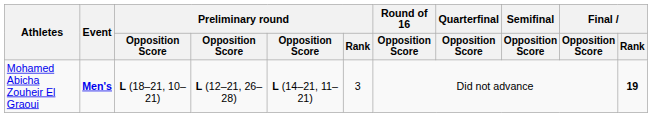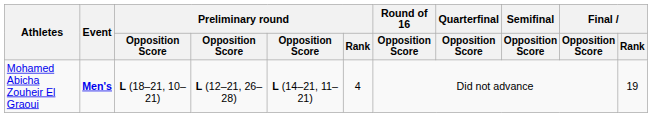Mohamed Abicha Zouheir El Graoui | Preliminary round / Rank: 3 -> 4
Mohamed Abicha Zouheir El Graoui | Final / Rank: bold -> normal
